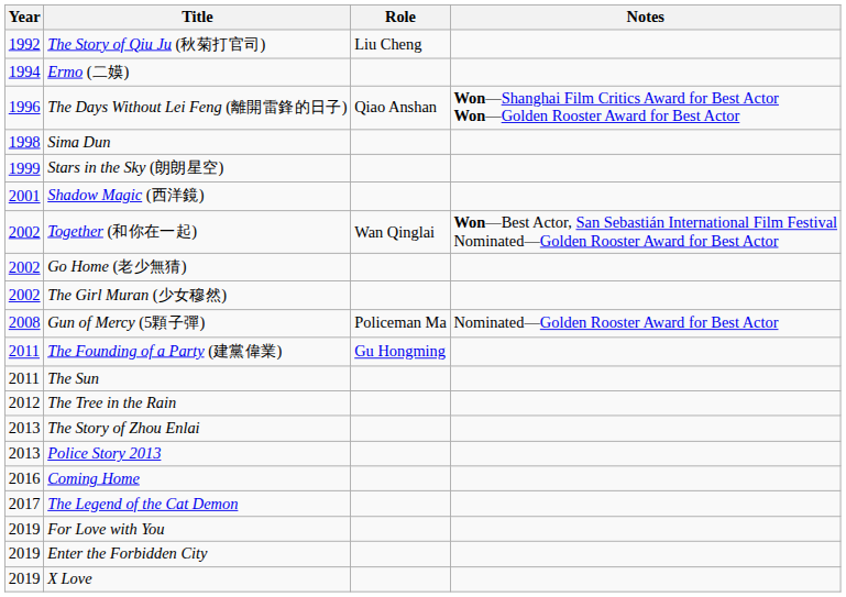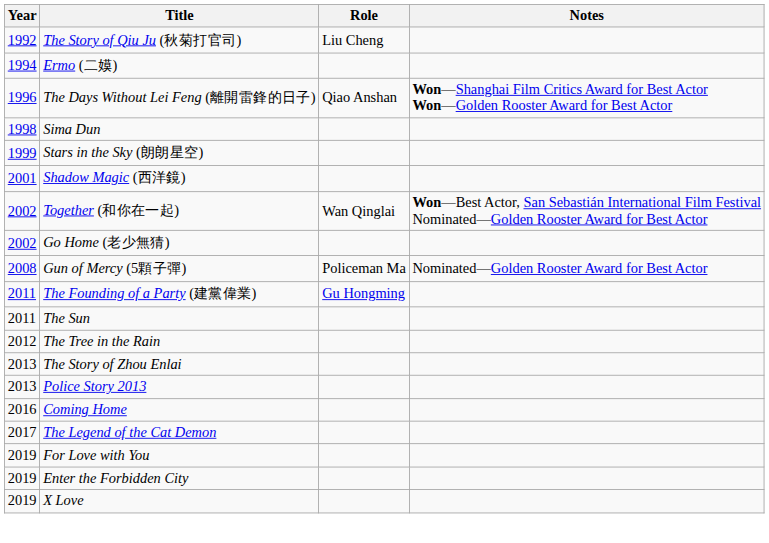- row: 2002 | The Girl Muran (少女穆然)
